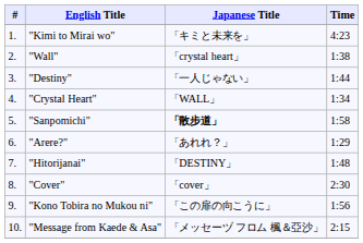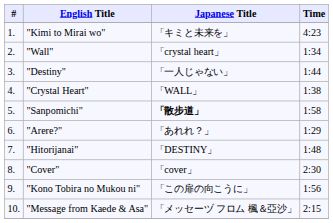"Wall" | Time: 1:38 -> 1:34
"Crystal Heart" | Time: 1:34 -> 1:38
